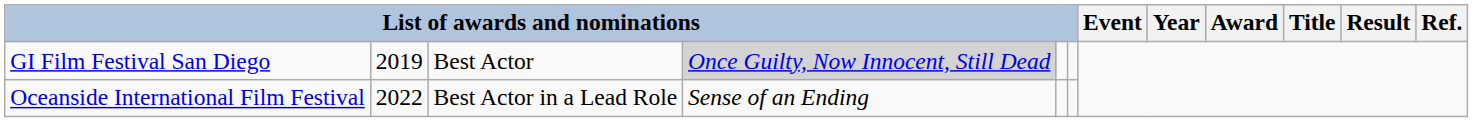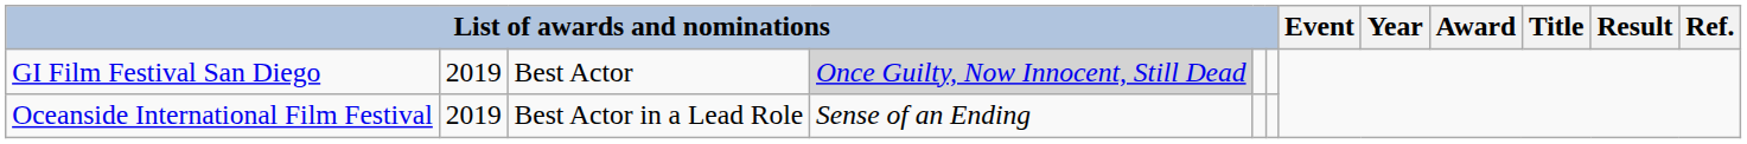Oceanside International Film Festival | column 2: 2022 -> 2019
